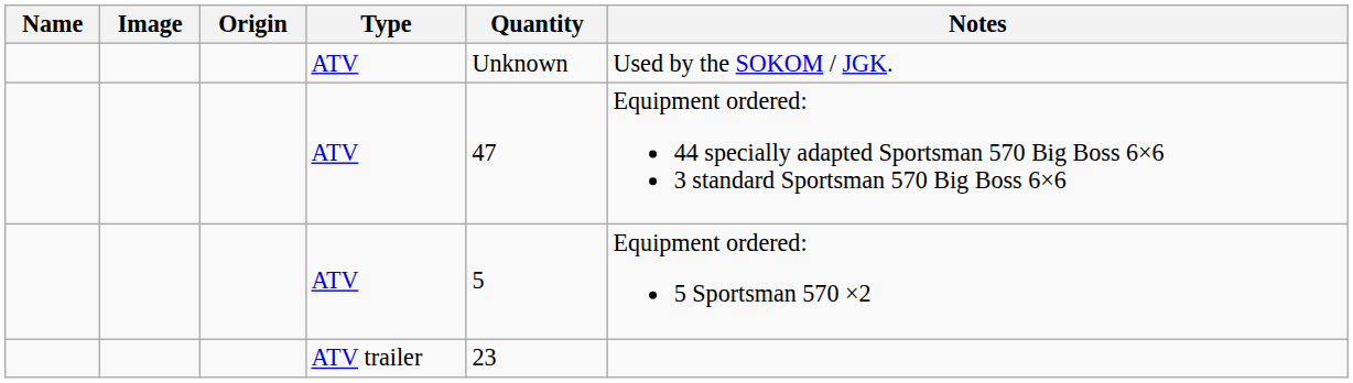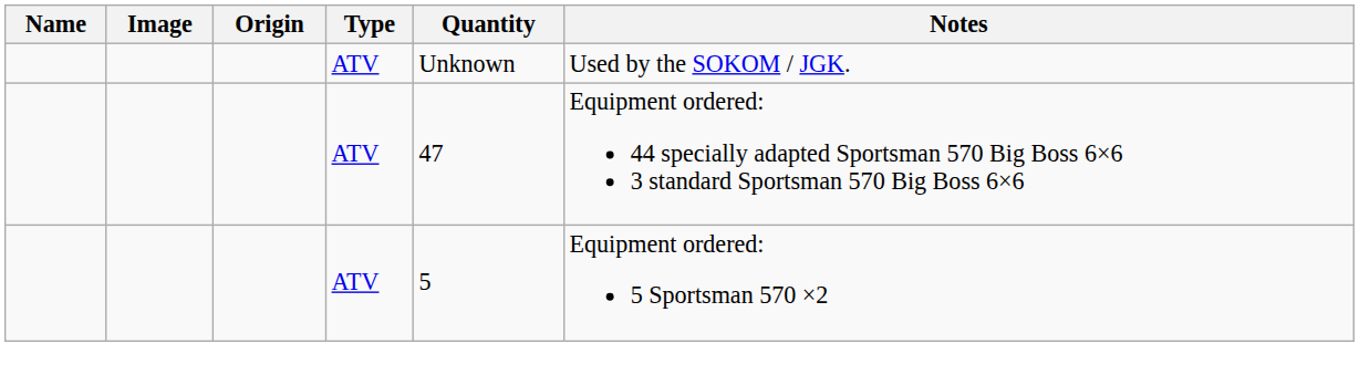- row: ATV trailer | 23
